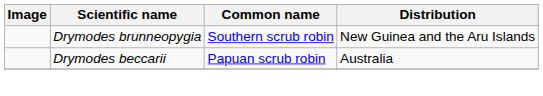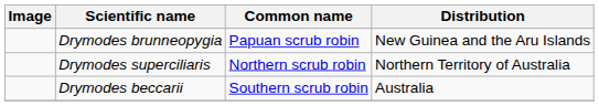Drymodes brunneopygia | Common name: Southern scrub robin -> Papuan scrub robin
+ row: Drymodes superciliaris | Northern scrub robin | Northern Territory of Australia
Drymodes beccarii | Common name: Papuan scrub robin -> Southern scrub robin
